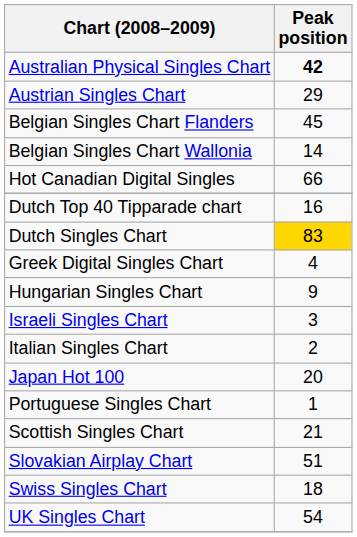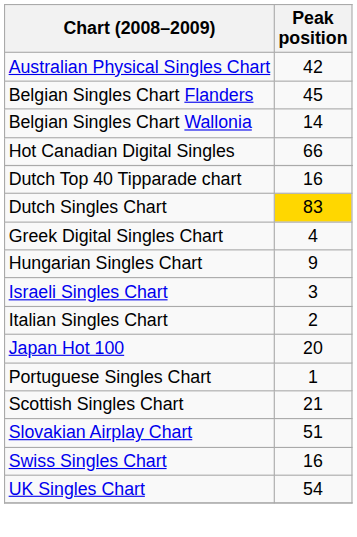Australian Physical Singles Chart | Peak position: bold -> normal
- row: Austrian Singles Chart | 29
Swiss Singles Chart | Peak position: 18 -> 16
